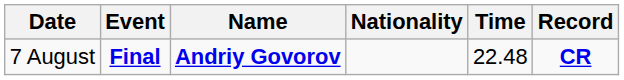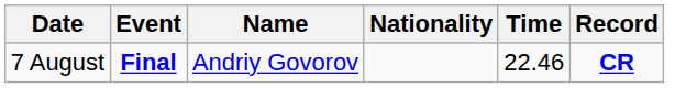7 August | Name: bold -> normal
7 August | Time: 22.48 -> 22.46
